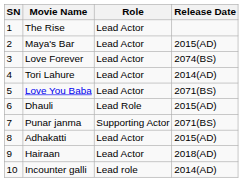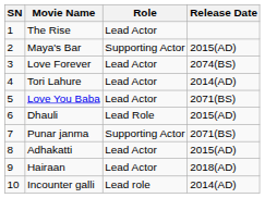Maya's Bar | Role: Lead Actor -> Supporting Actor
